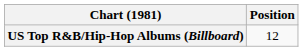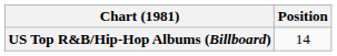US Top R&B/Hip-Hop Albums (Billboard) | Position: 12 -> 14
